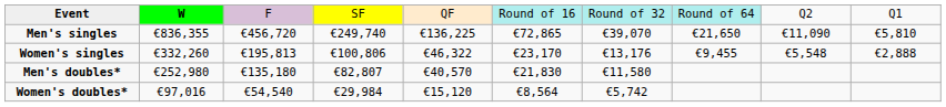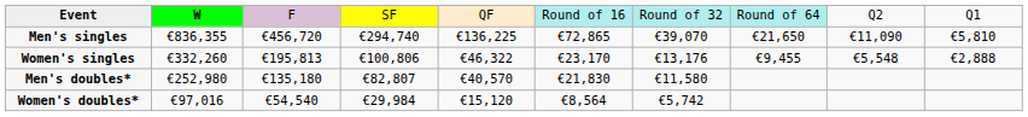Men's singles | column 4: €249,740 -> €294,740
